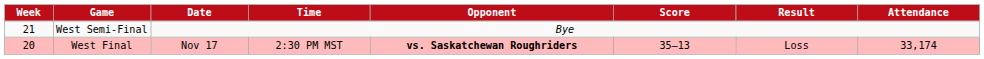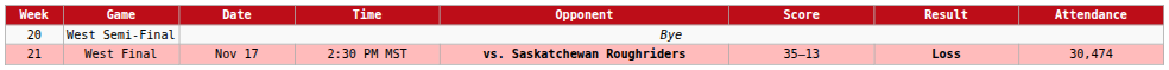West Semi-Final | Week: 21 -> 20
West Final | Week: 20 -> 21
West Final | Result: normal -> bold
West Final | Attendance: 33,174 -> 30,474
